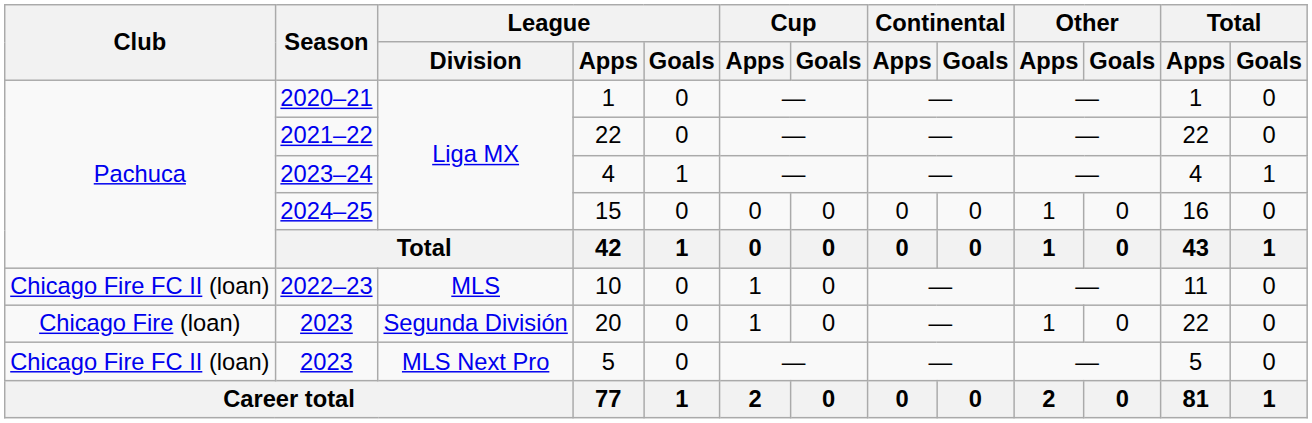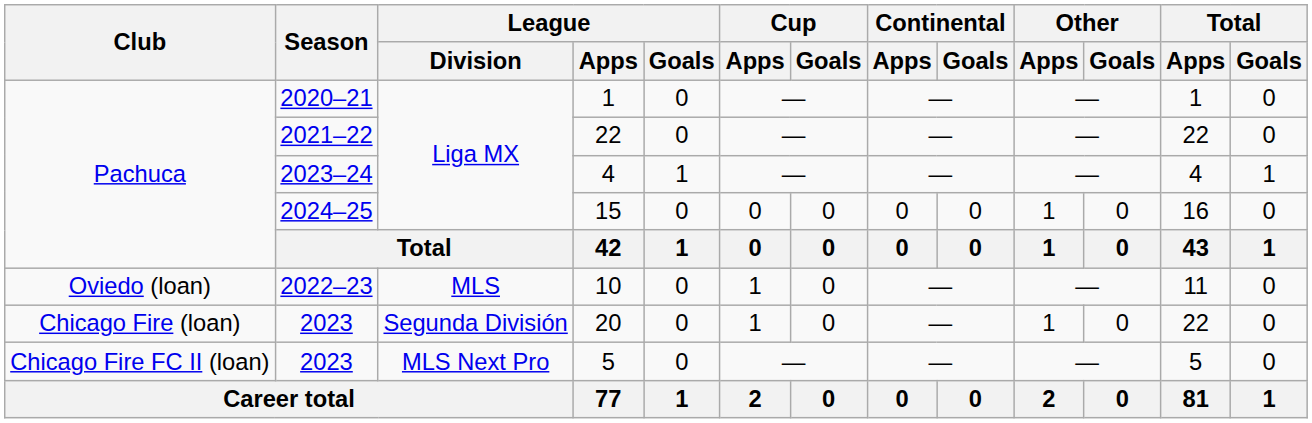10 | Club: Chicago Fire FC II (loan) -> Oviedo (loan)
